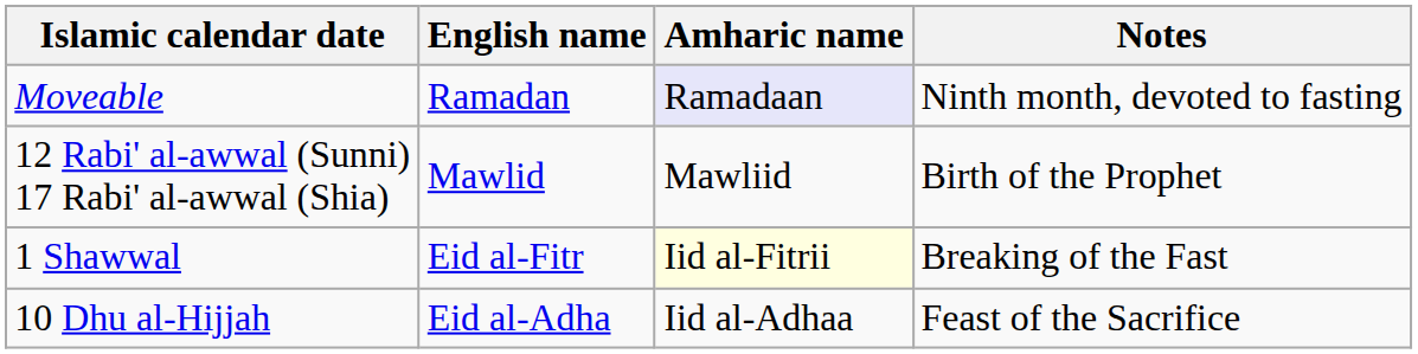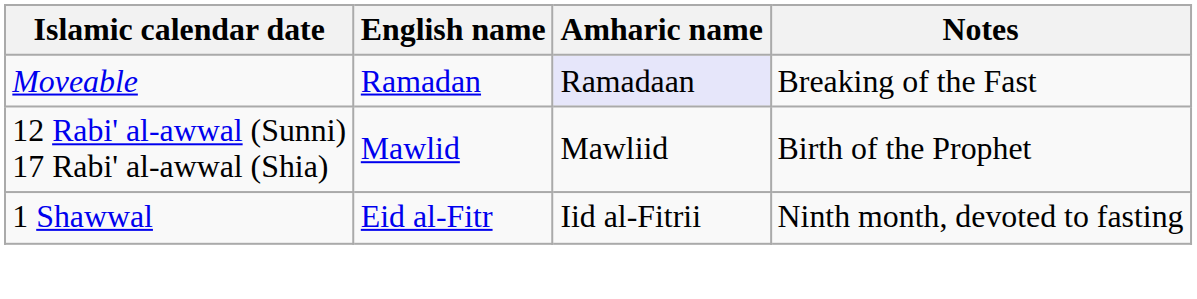Moveable | Notes: Ninth month, devoted to fasting -> Breaking of the Fast
1 Shawwal | Amharic name: lightyellow background -> no background
1 Shawwal | Notes: Breaking of the Fast -> Ninth month, devoted to fasting
- row: 10 Dhu al-Hijjah | Eid al-Adha | Iid al-Adhaa | Feast of the Sacrifice
